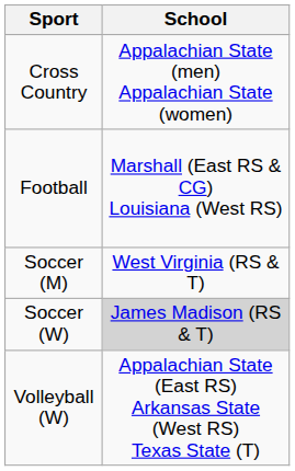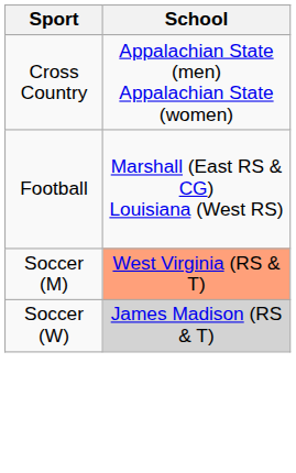Soccer (M) | School: no background -> lightsalmon background
- row: Volleyball (W) | Appalachian State (East RS) Arkansas State (West RS) Texas State (T)
